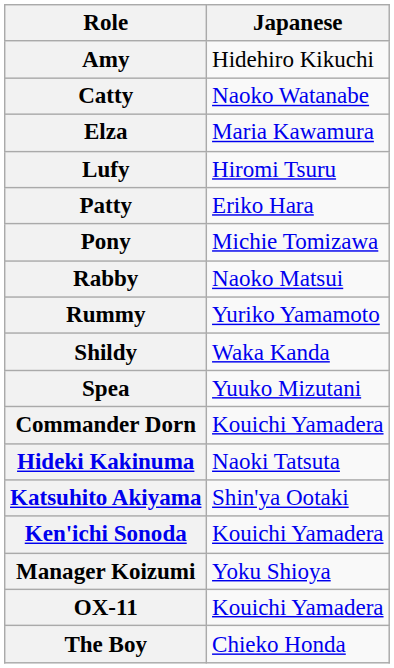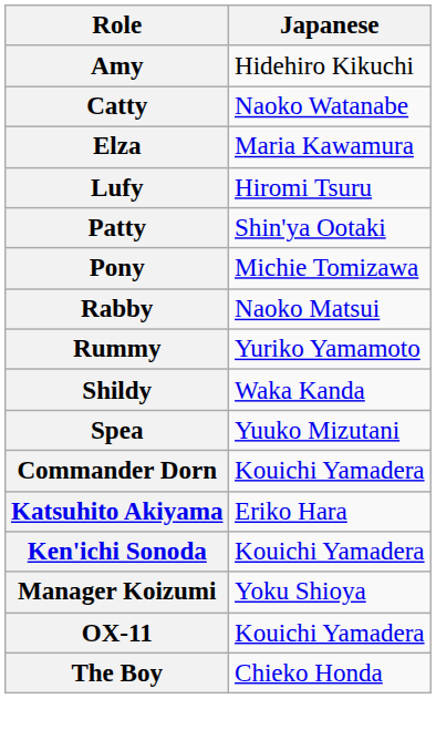Patty | Japanese: Eriko Hara -> Shin'ya Ootaki
- row: Hideki Kakinuma | Naoki Tatsuta
Katsuhito Akiyama | Japanese: Shin'ya Ootaki -> Eriko Hara
